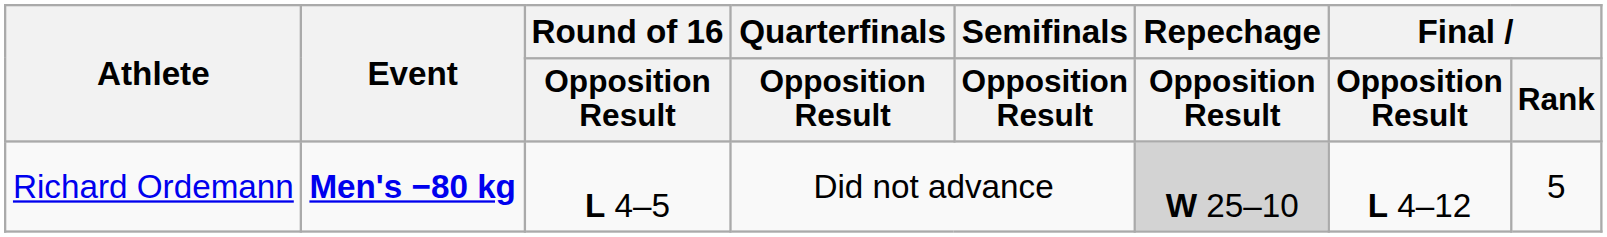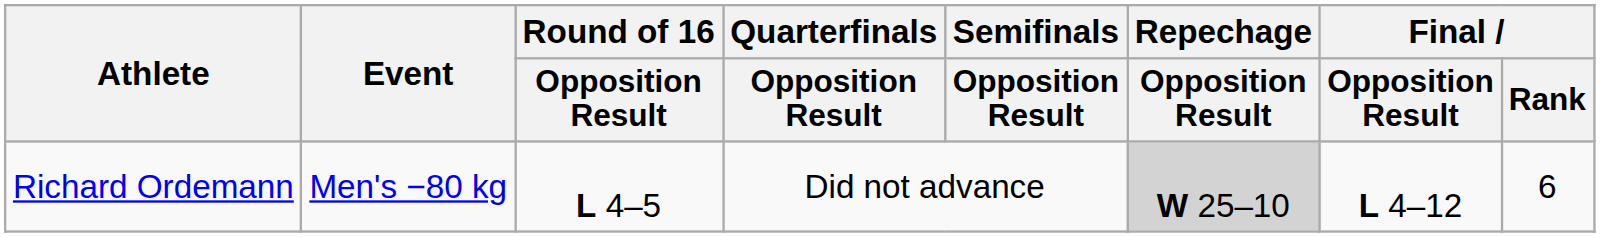Richard Ordemann | Event: bold -> normal
Richard Ordemann | Final / Rank: 5 -> 6
